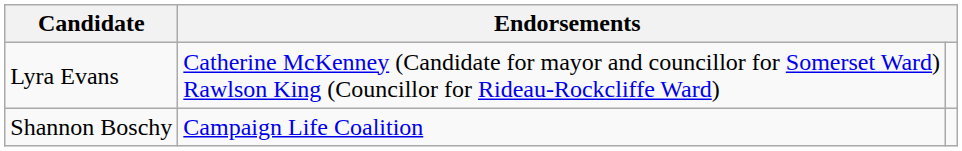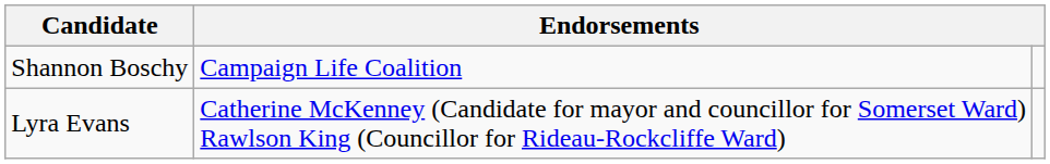rows swapped: Shannon Boschy <-> Lyra Evans
